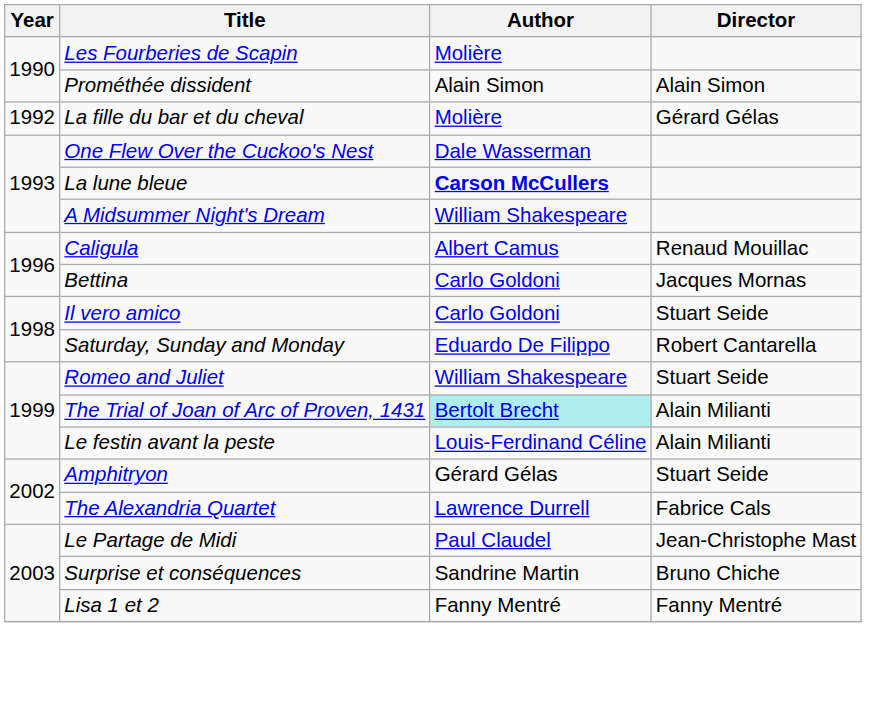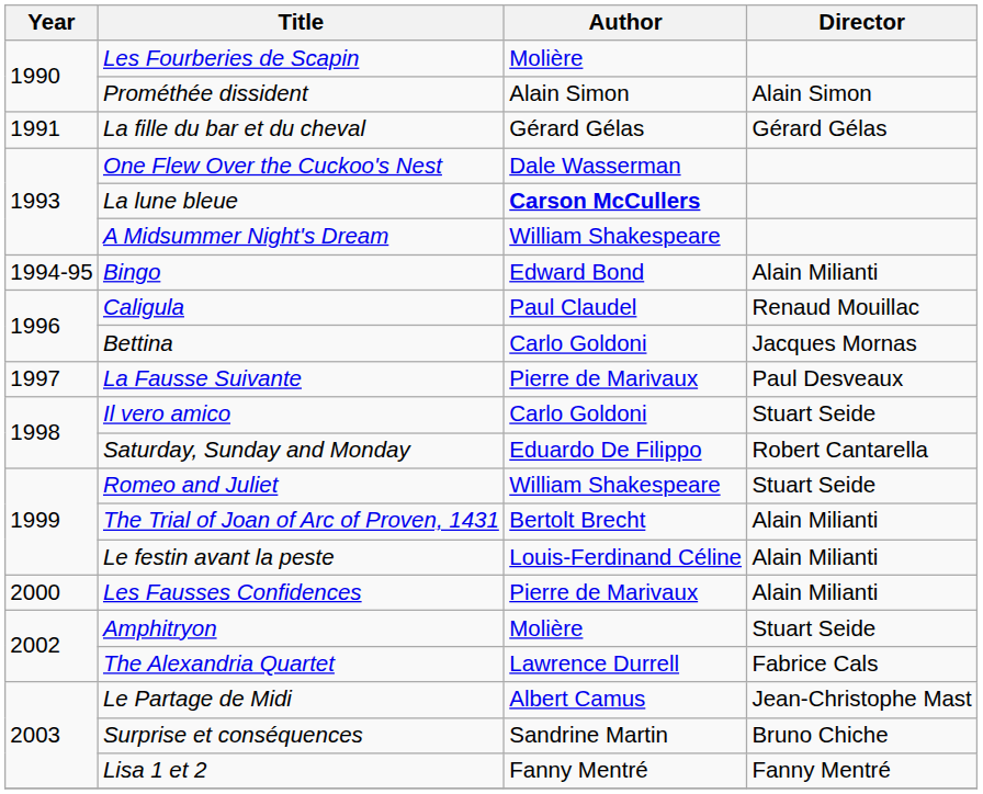La fille du bar et du cheval | Year: 1992 -> 1991
La fille du bar et du cheval | Author: Molière -> Gérard Gélas
+ row: 1994-95 | Bingo | Edward Bond | Alain Milianti
Caligula | Author: Albert Camus -> Paul Claudel
+ row: 1997 | La Fausse Suivante | Pierre de Marivaux | Paul Desveaux
The Trial of Joan of Arc of Proven, 1431 | Author: paleturquoise background -> no background
+ row: 2000 | Les Fausses Confidences | Pierre de Marivaux | Alain Milianti
Amphitryon | Author: Gérard Gélas -> Molière
Le Partage de Midi | Author: Paul Claudel -> Albert Camus
